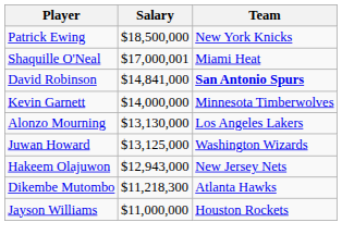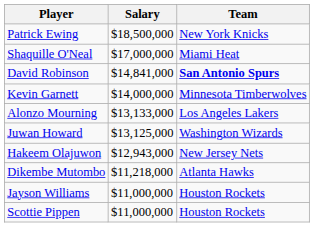Shaquille O'Neal | Salary: $17,000,001 -> $17,000,000
Alonzo Mourning | Salary: $13,130,000 -> $13,133,000
Dikembe Mutombo | Salary: $11,218,300 -> $11,218,000
+ row: Scottie Pippen | $11,000,000 | Houston Rockets
